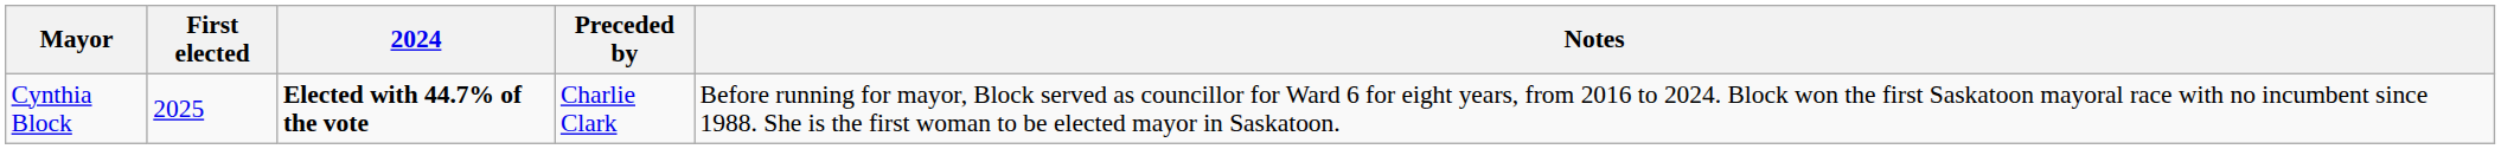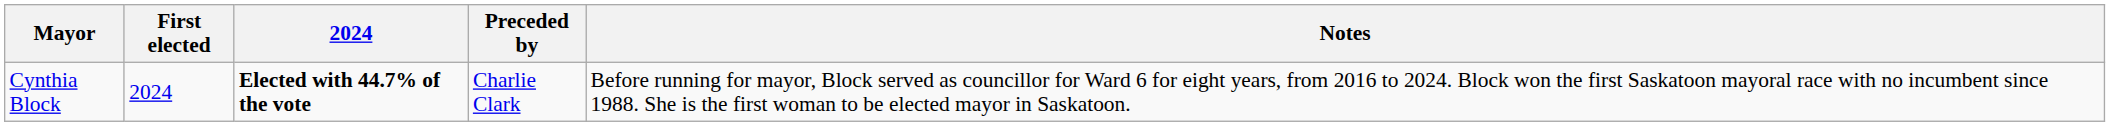Cynthia Block | First elected: 2025 -> 2024
